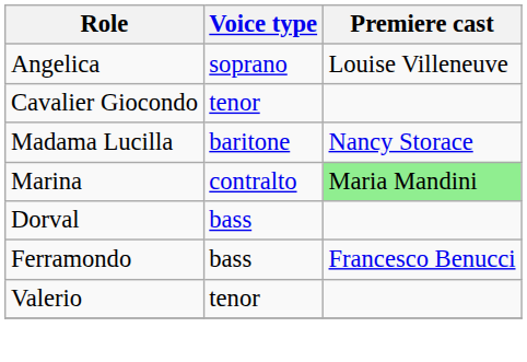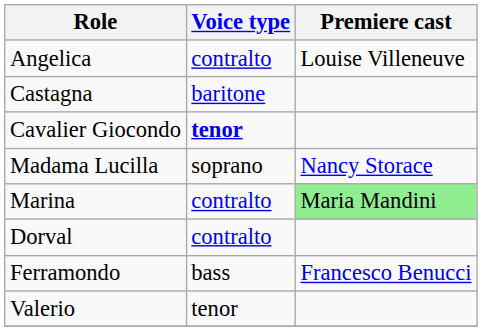Angelica | Voice type: soprano -> contralto
+ row: Castagna | baritone
Cavalier Giocondo | Voice type: normal -> bold
Madama Lucilla | Voice type: baritone -> soprano
Dorval | Voice type: bass -> contralto
